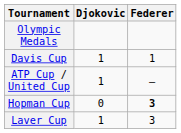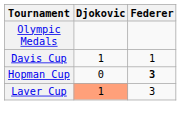- row: ATP Cup / United Cup | 1 | –
Laver Cup | Djokovic: no background -> lightsalmon background
